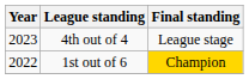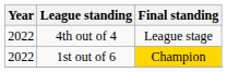4th out of 4 | Year: 2023 -> 2022
